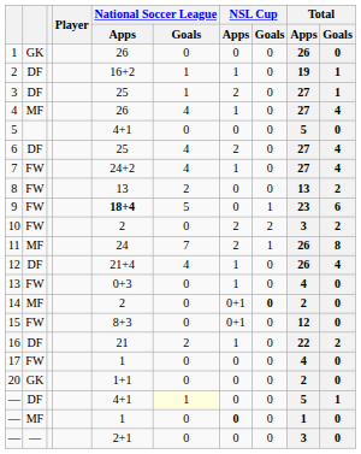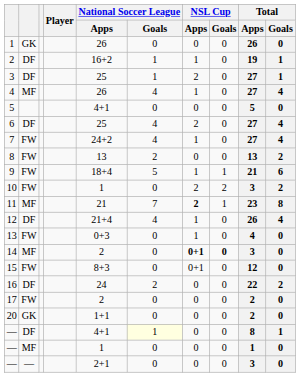9 | National Soccer League / Apps: bold -> normal
9 | NSL Cup / Apps: 0 -> 1
9 | Total / Apps: 23 -> 21
10 | National Soccer League / Apps: 2 -> 1
11 | National Soccer League / Apps: 24 -> 21
11 | NSL Cup / Apps: normal -> bold
11 | Total / Apps: 26 -> 23
14 | NSL Cup / Apps: normal -> bold
14 | Total / Apps: 2 -> 3
16 | National Soccer League / Apps: 21 -> 24
16 | NSL Cup / Apps: 1 -> 0
17 | National Soccer League / Apps: 1 -> 2
17 | Total / Apps: 4 -> 2
— / DF | Total / Apps: 5 -> 8
— / MF | NSL Cup / Apps: bold -> normal
